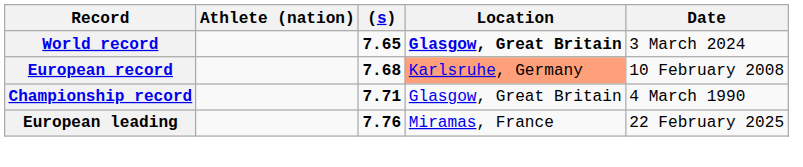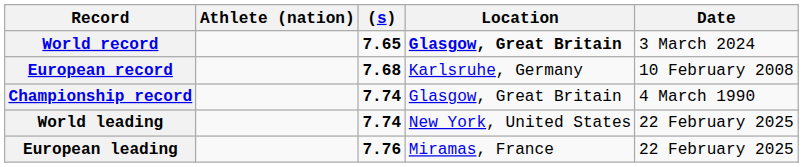European record | Location: lightsalmon background -> no background
Championship record | (s): 7.71 -> 7.74
+ row: World leading | 7.74 | New York, United States | 22 February 2025
